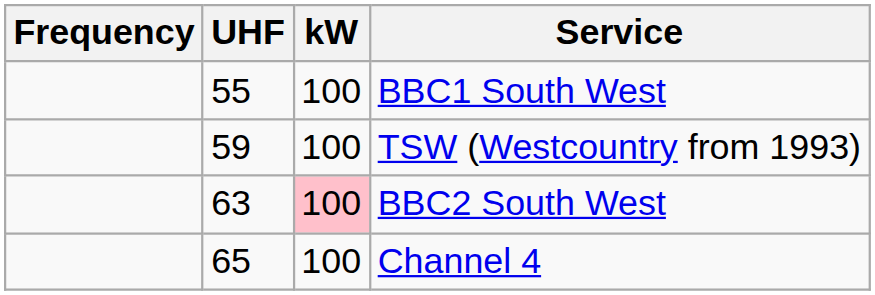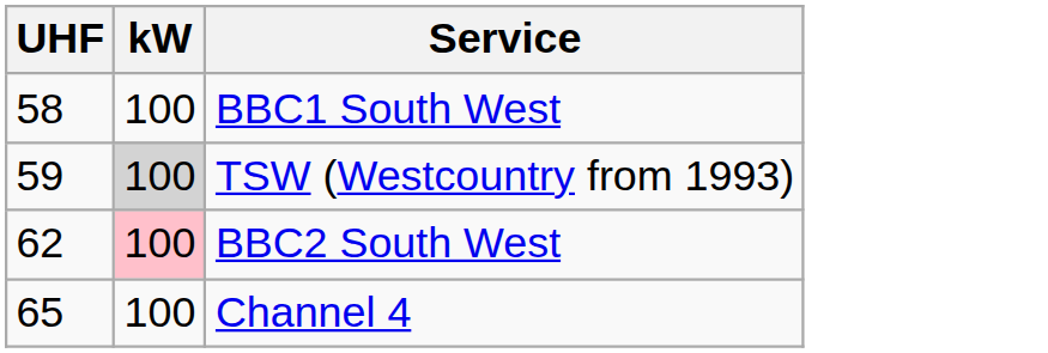- column: Frequency
BBC1 South West | UHF: 55 -> 58
TSW (Westcountry from 1993) | kW: no background -> lightgrey background
BBC2 South West | UHF: 63 -> 62
